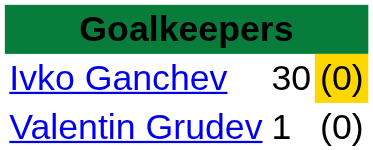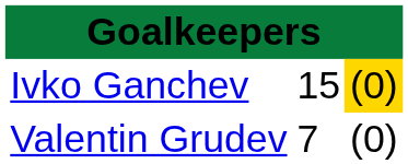Ivko Ganchev | column 2: 30 -> 15
Valentin Grudev | column 2: 1 -> 7
